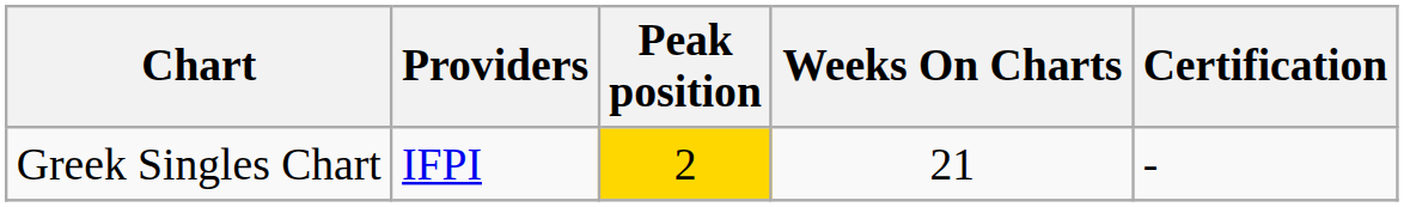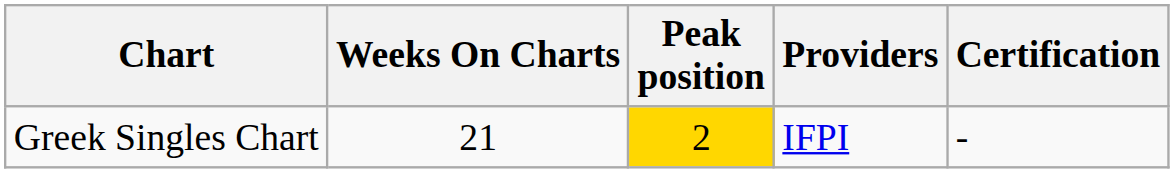columns swapped: Providers <-> Weeks On Charts
